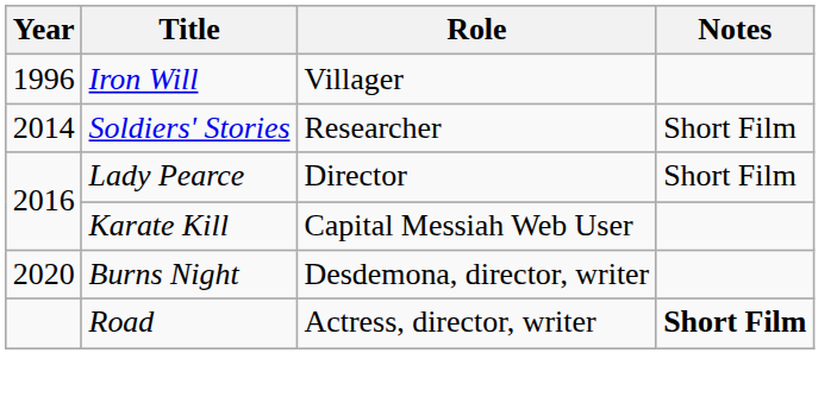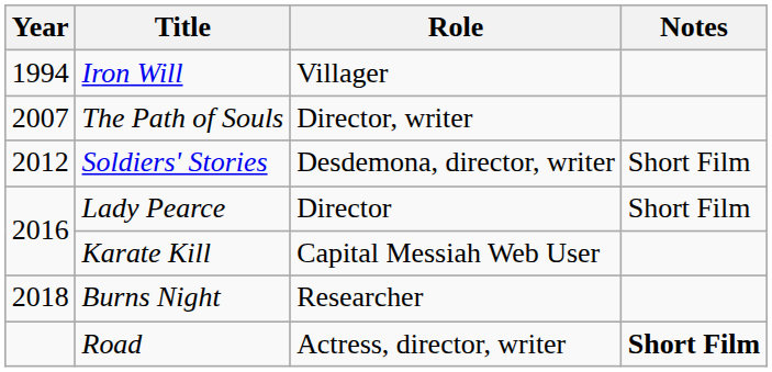Iron Will | Year: 1996 -> 1994
+ row: 2007 | The Path of Souls | Director, writer
Soldiers' Stories | Year: 2014 -> 2012
Soldiers' Stories | Role: Researcher -> Desdemona, director, writer
Burns Night | Year: 2020 -> 2018
Burns Night | Role: Desdemona, director, writer -> Researcher
